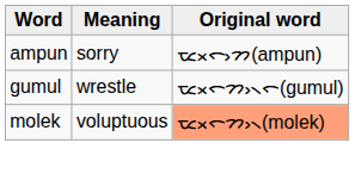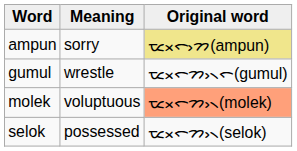ampun | Original word: no background -> khaki background
+ row: selok | possessed | ᯔᯬᯞᯧᯂ᯲(selok)
